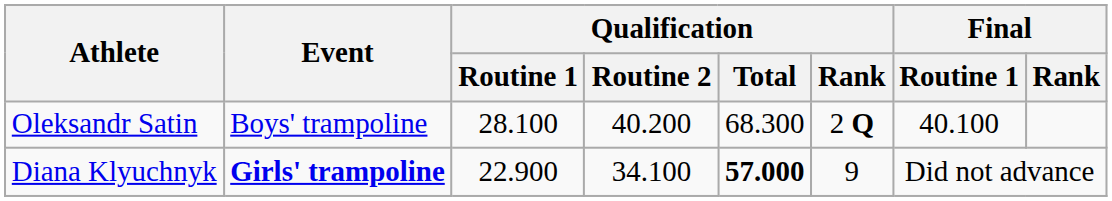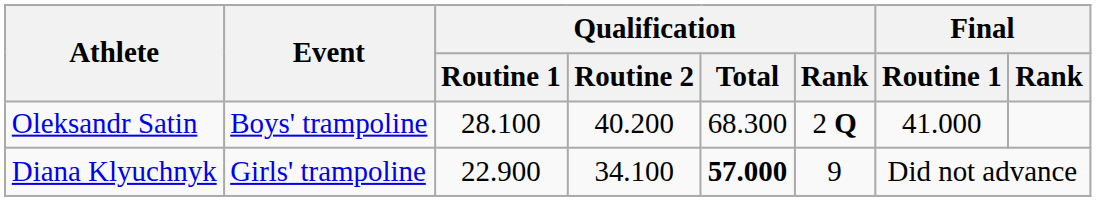Oleksandr Satin | Final / Routine 1: 40.100 -> 41.000
Diana Klyuchnyk | Event: bold -> normal
